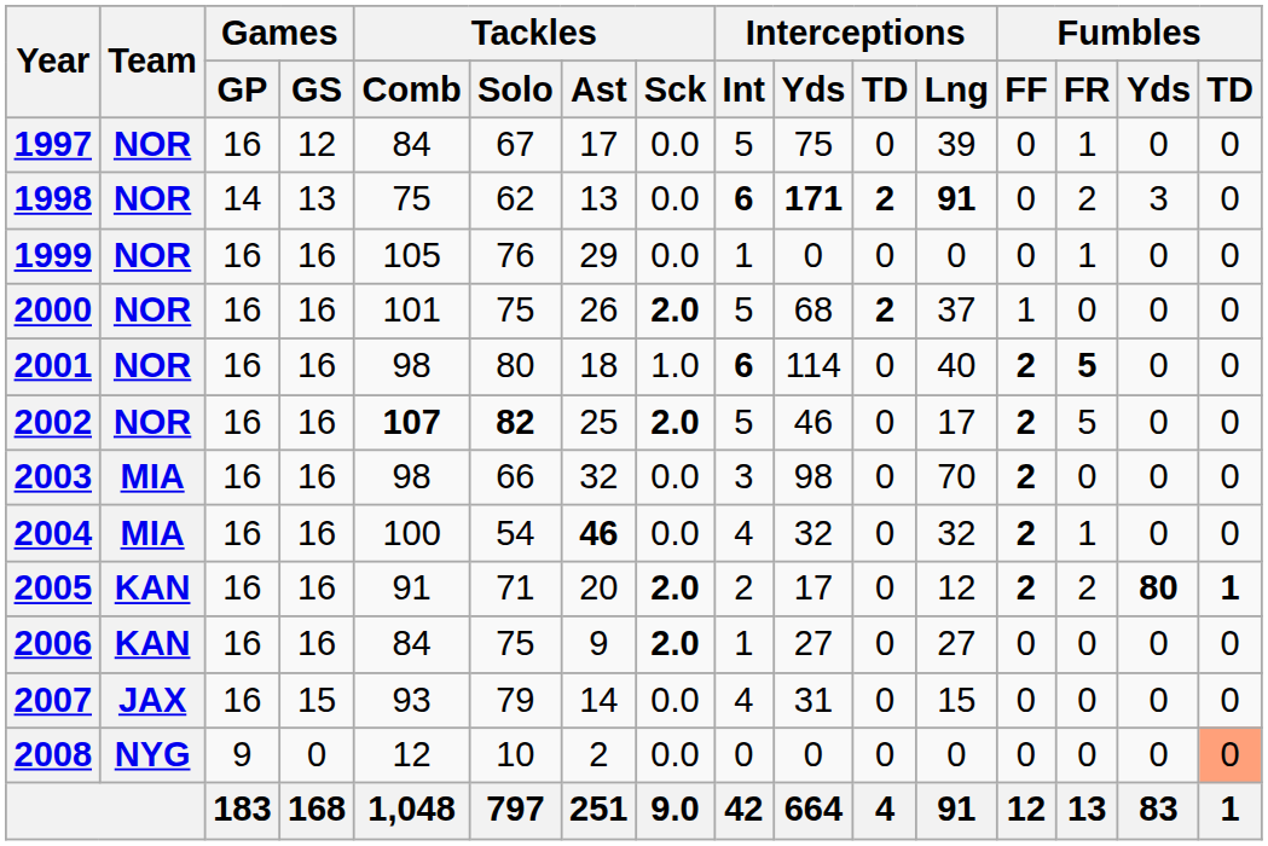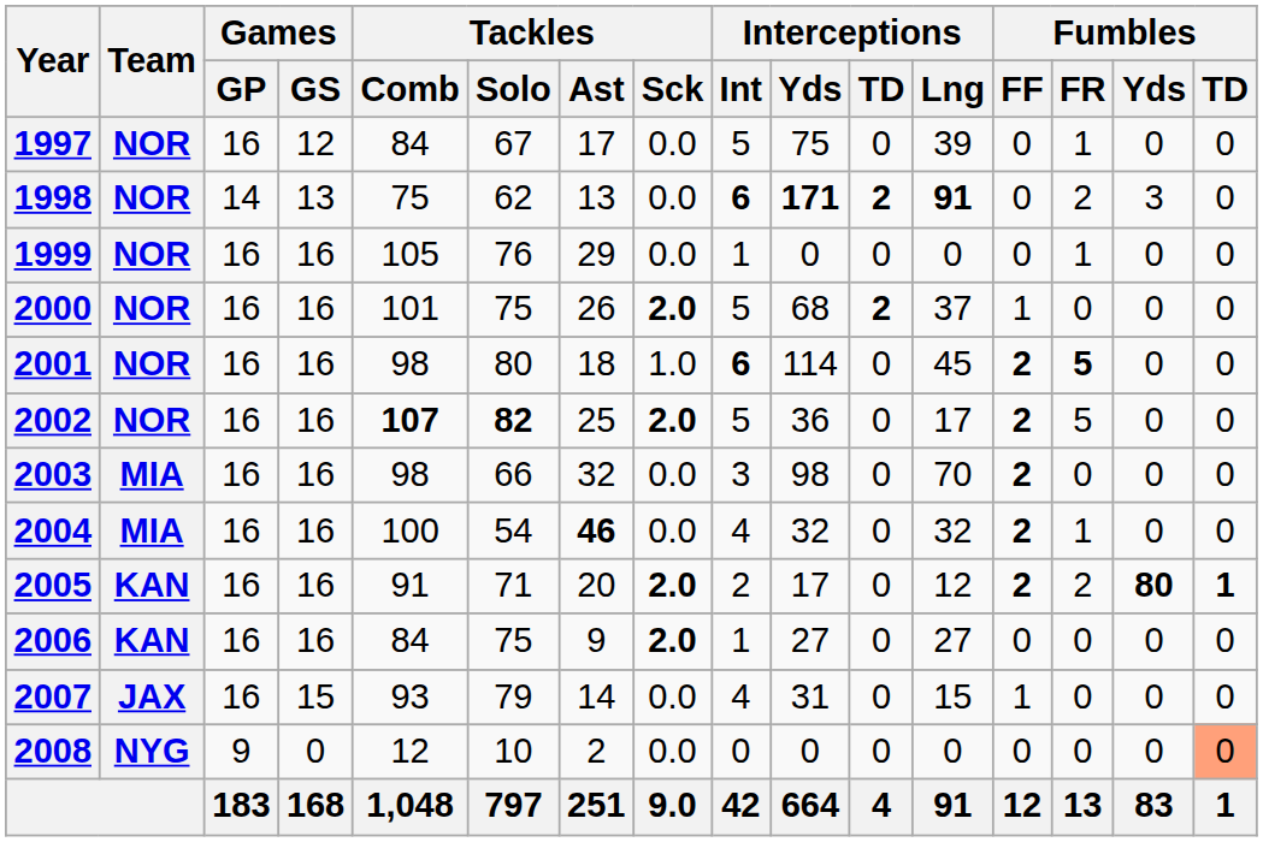2001 | Interceptions / Lng: 40 -> 45
2002 | Interceptions / Yds: 46 -> 36
2007 | Fumbles / FF: 0 -> 1
